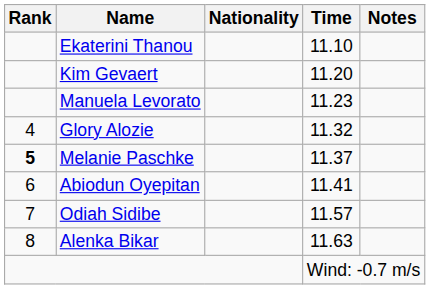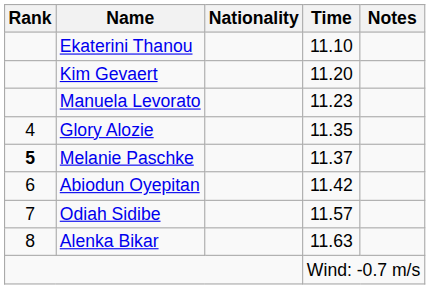Glory Alozie | Time: 11.32 -> 11.35
Abiodun Oyepitan | Time: 11.41 -> 11.42
